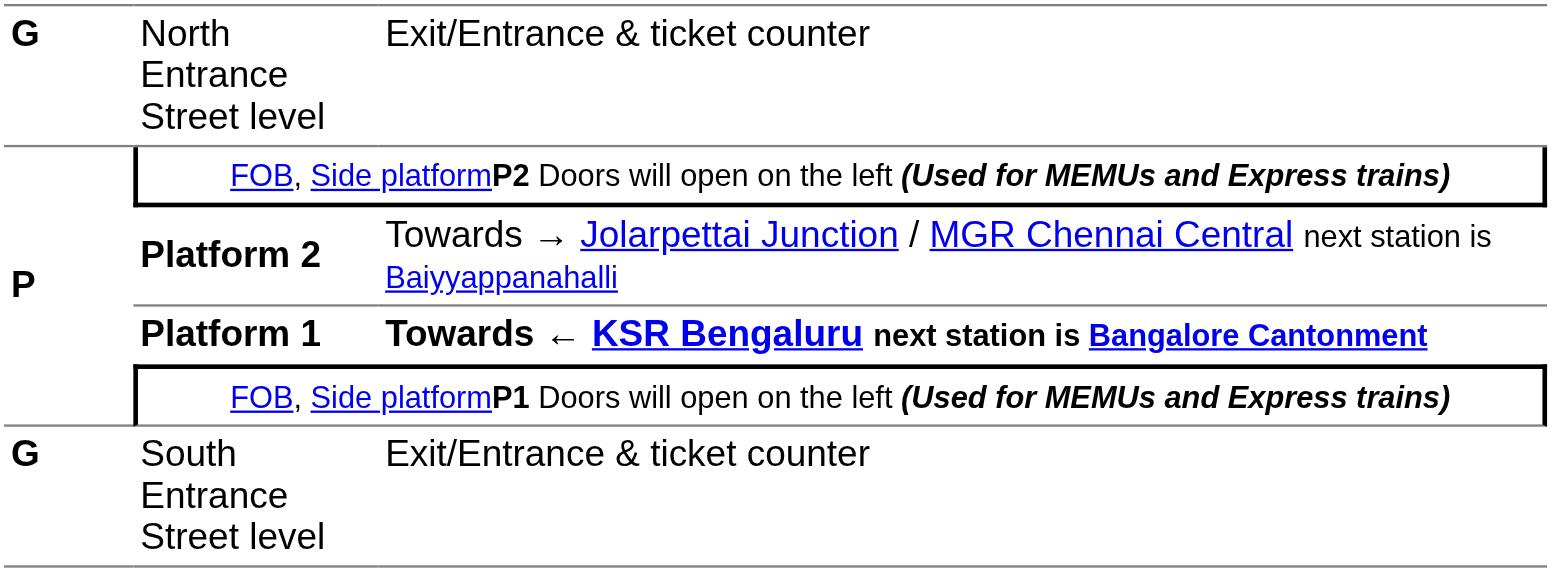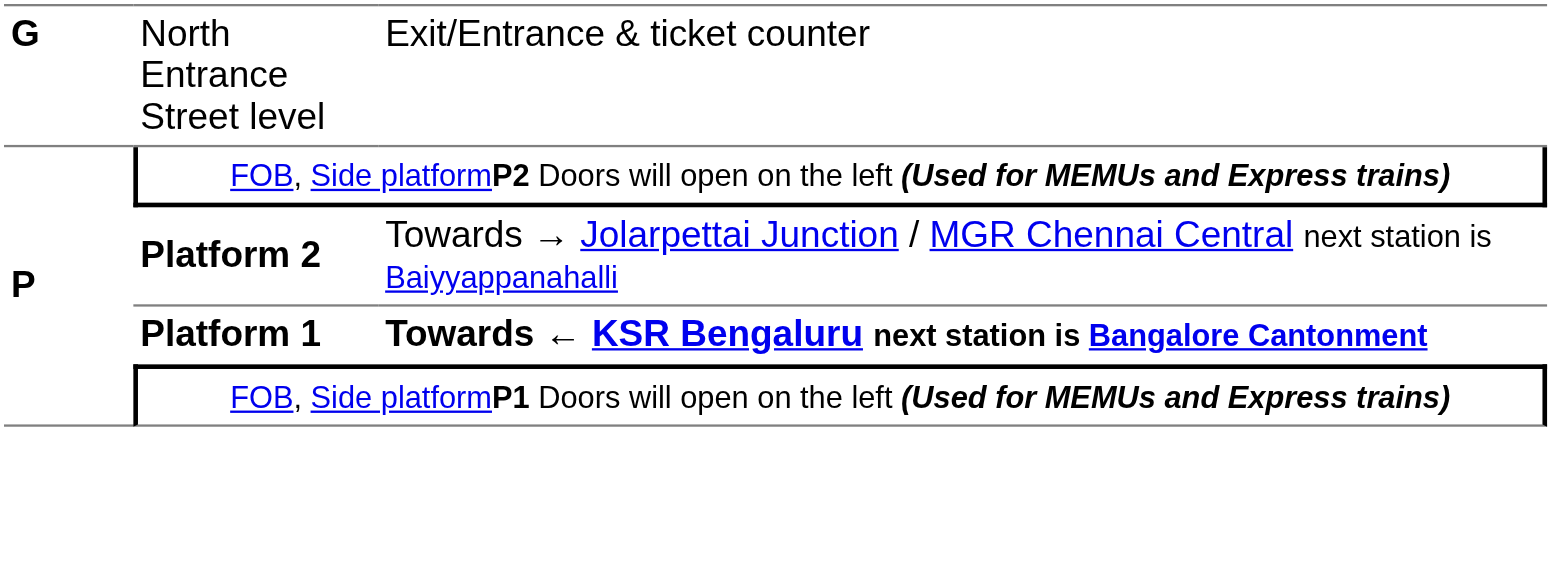- row: G | South Entrance Street level | Exit/Entrance & ticket counter
